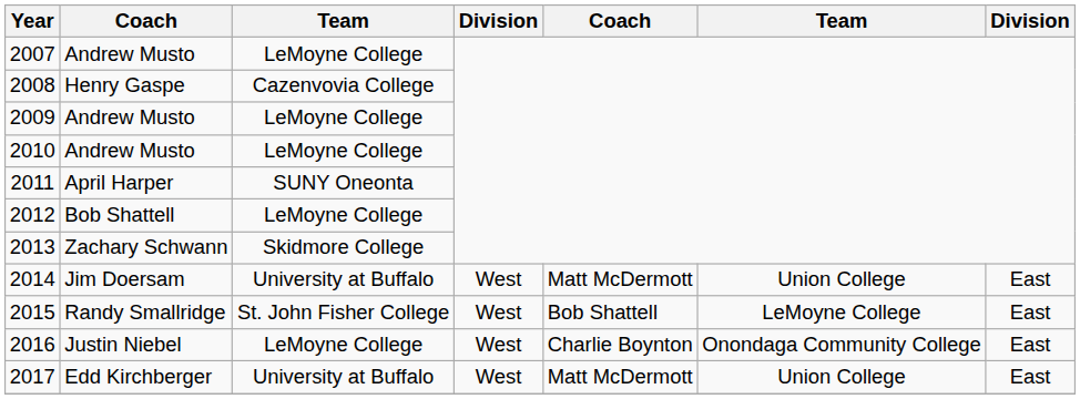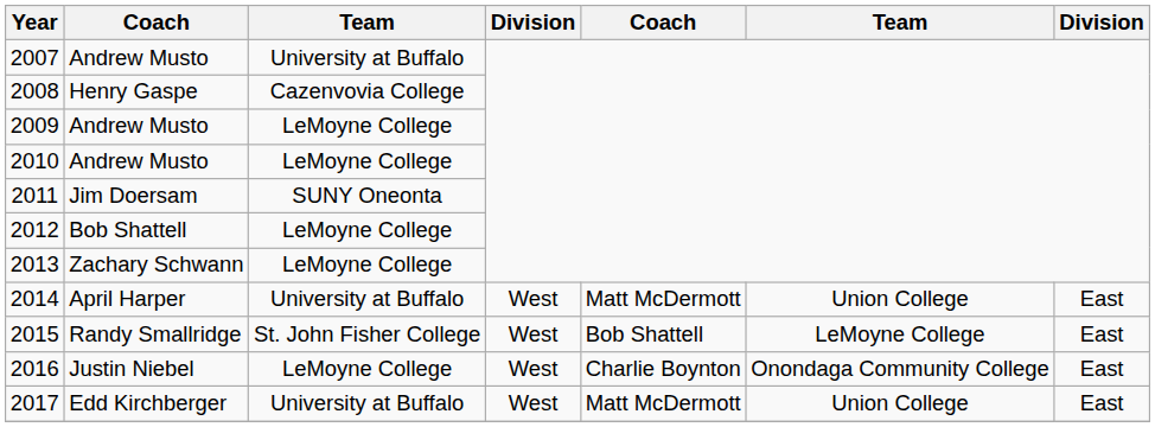2007 | column 3: LeMoyne College -> University at Buffalo
2011 | column 2: April Harper -> Jim Doersam
2013 | column 3: Skidmore College -> LeMoyne College
2014 | column 2: Jim Doersam -> April Harper
